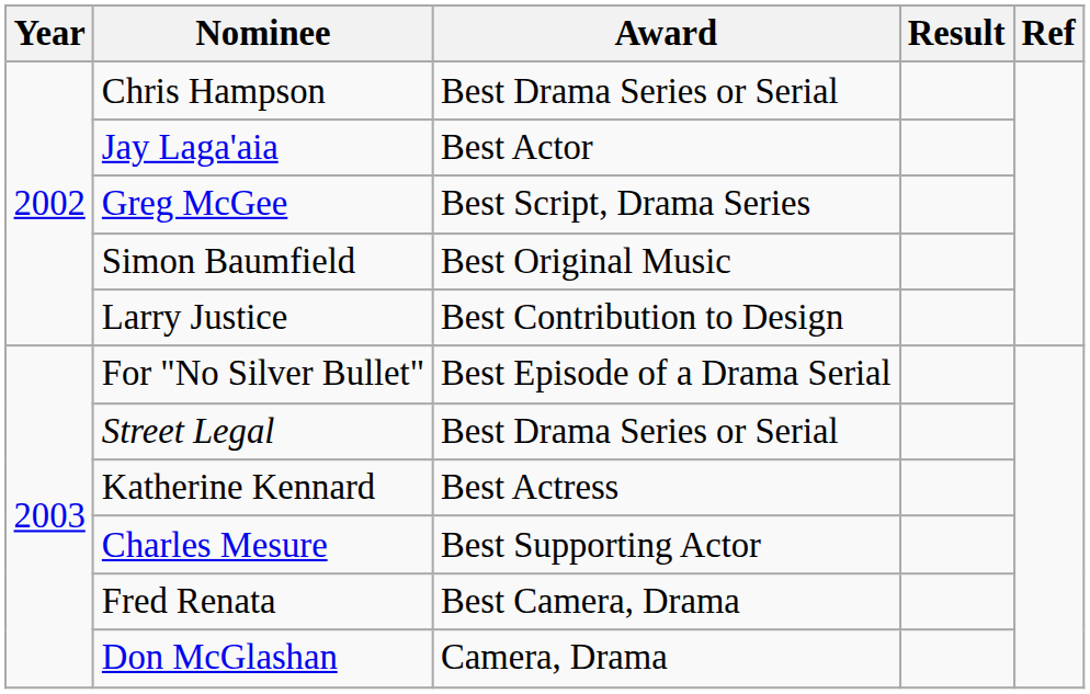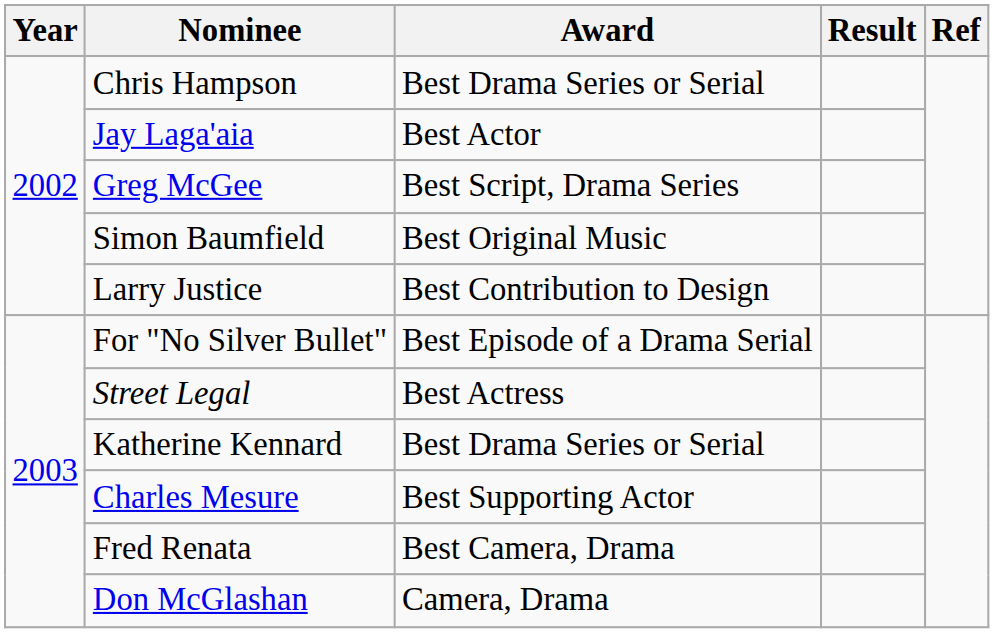Street Legal | Award: Best Drama Series or Serial -> Best Actress
Katherine Kennard | Award: Best Actress -> Best Drama Series or Serial
